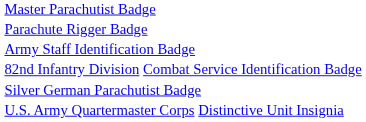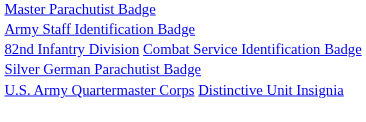- row: Parachute Rigger Badge
